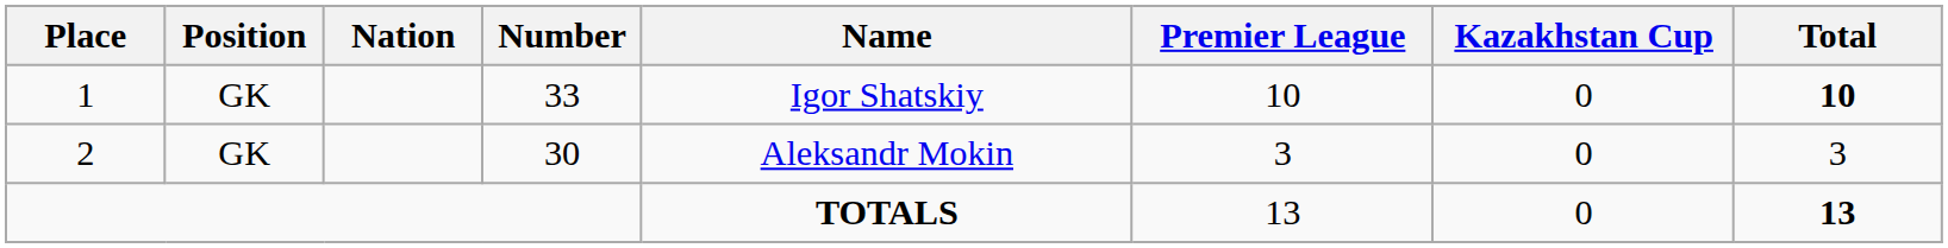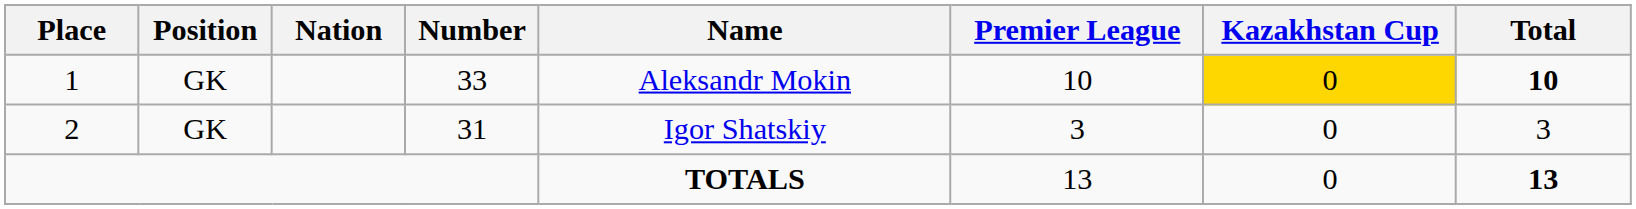1 | Name: Igor Shatskiy -> Aleksandr Mokin
1 | Kazakhstan Cup: no background -> gold background
2 | Number: 30 -> 31
2 | Name: Aleksandr Mokin -> Igor Shatskiy
